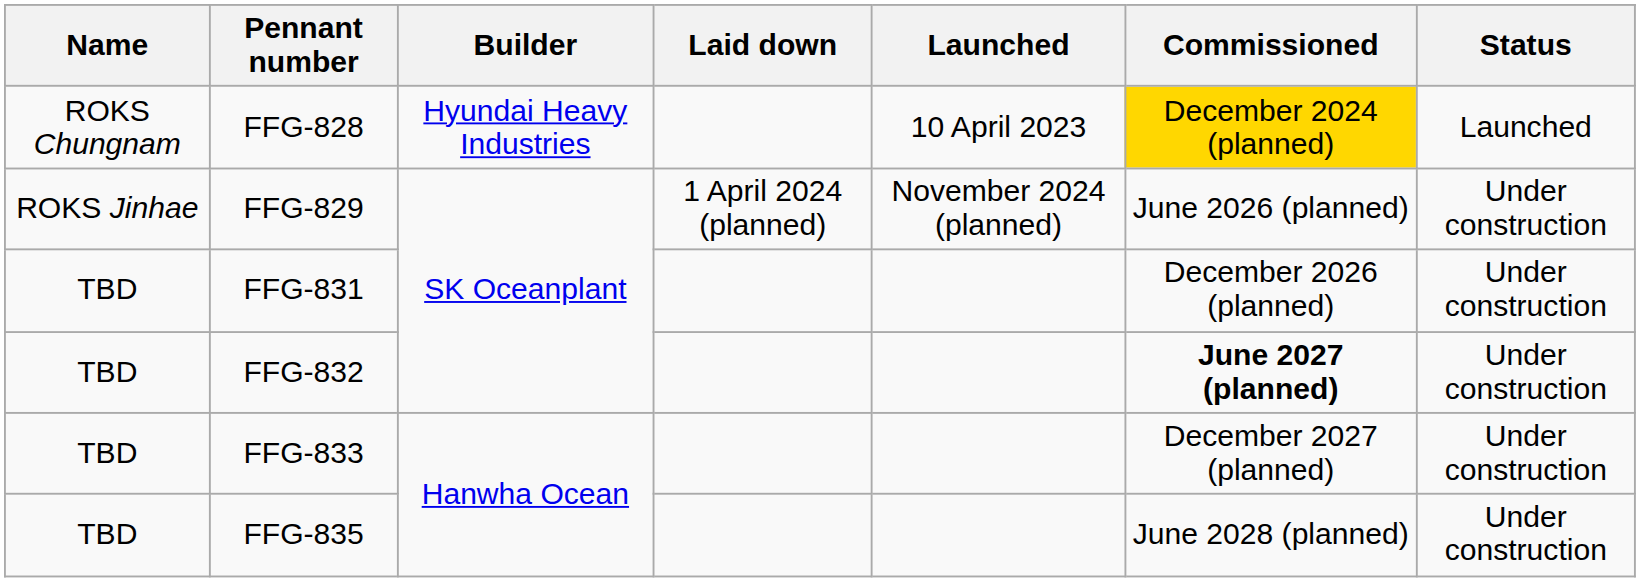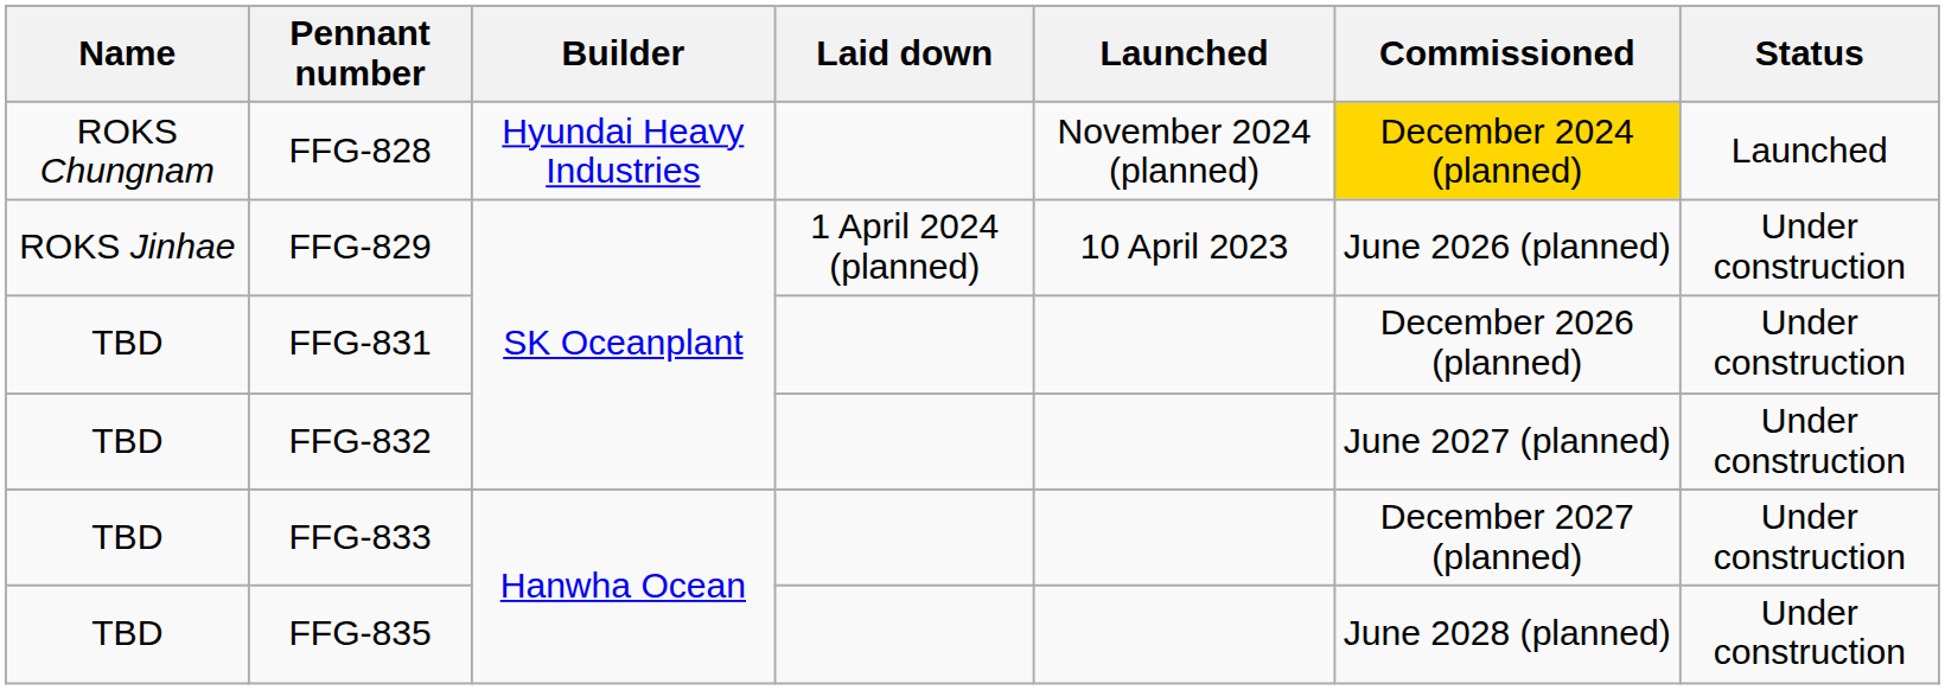FFG-828 | Launched: 10 April 2023 -> November 2024 (planned)
FFG-829 | Launched: November 2024 (planned) -> 10 April 2023
FFG-832 | Commissioned: bold -> normal
